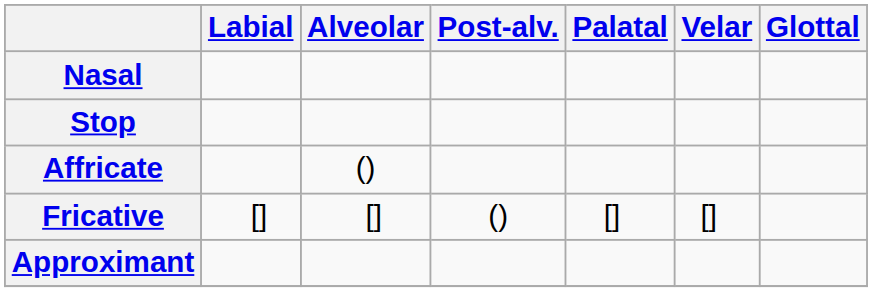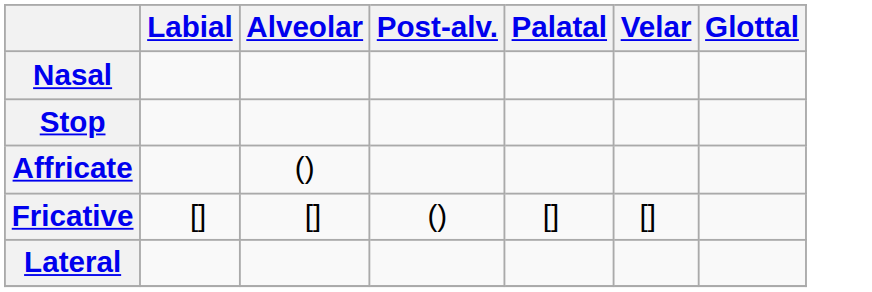- row: Approximant
+ row: Lateral
